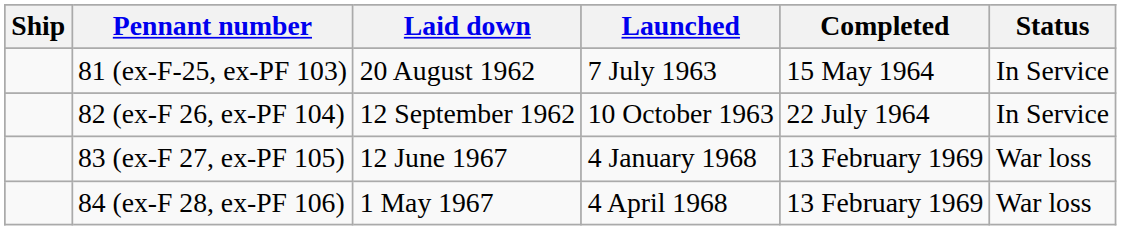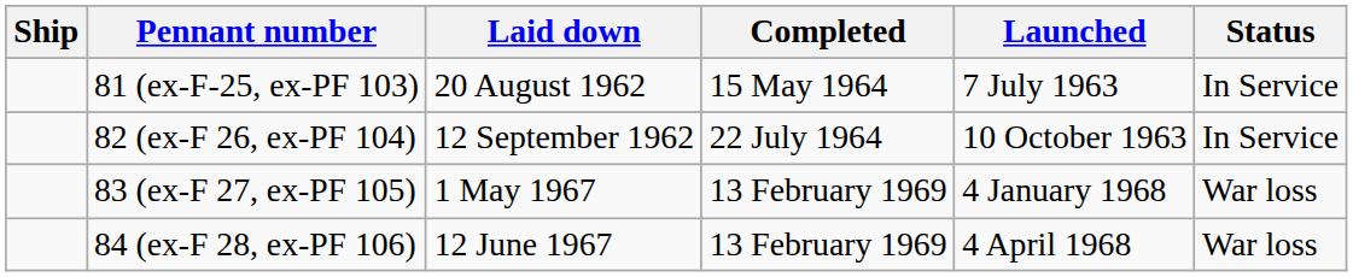columns swapped: Launched <-> Completed
83 (ex-F 27, ex-PF 105) | Laid down: 12 June 1967 -> 1 May 1967
84 (ex-F 28, ex-PF 106) | Laid down: 1 May 1967 -> 12 June 1967
